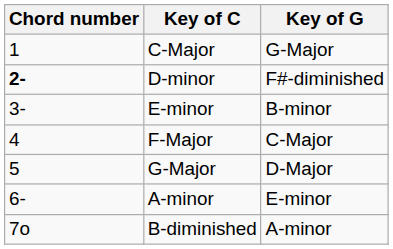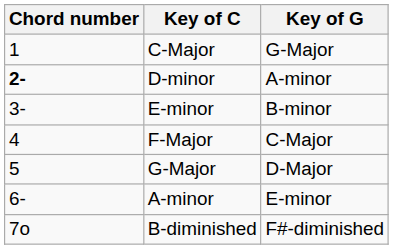D-minor | Key of G: F#-diminished -> A-minor
B-diminished | Key of G: A-minor -> F#-diminished
